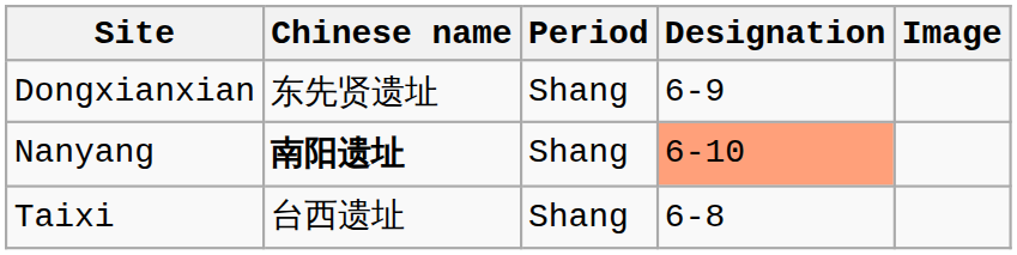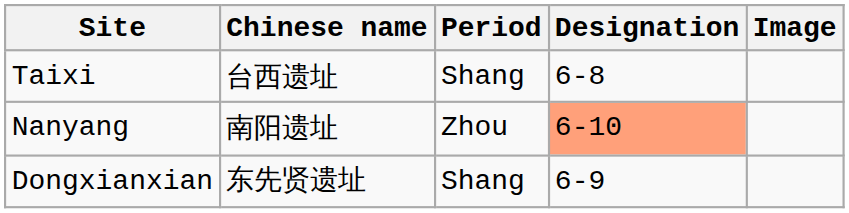rows swapped: Dongxianxian <-> Taixi
Nanyang | Chinese name: bold -> normal
Nanyang | Period: Shang -> Zhou
